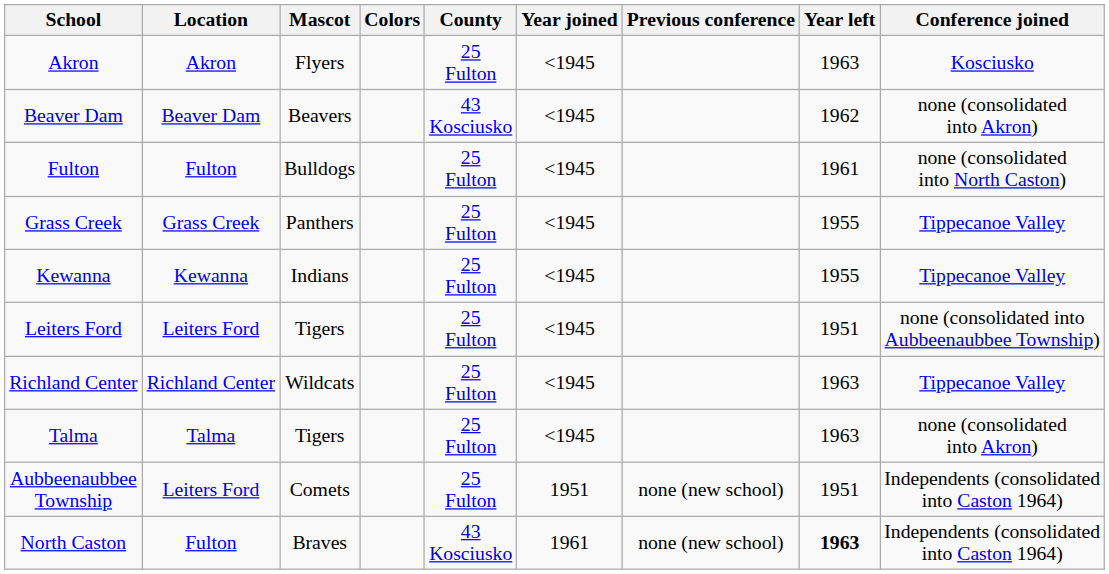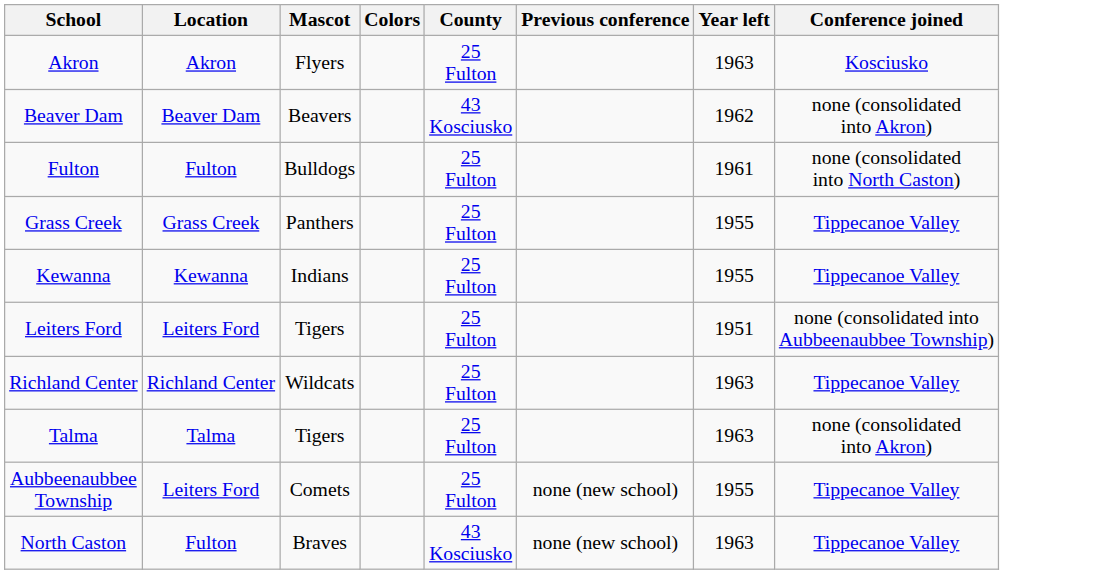- column: Year joined | <1945 | <1945 | <1945 | <1945 | <1945 | <1945 | <1945 | <1945 | 1951 | 1961
Aubbeenaubbee Township | Year left: 1951 -> 1955
Aubbeenaubbee Township | Conference joined: Independents (consolidated into Caston 1964) -> Tippecanoe Valley
North Caston | Year left: bold -> normal
North Caston | Conference joined: Independents (consolidated into Caston 1964) -> Tippecanoe Valley
